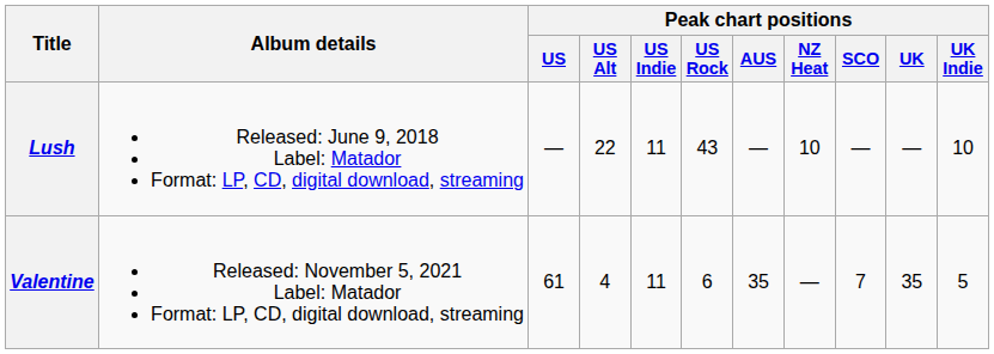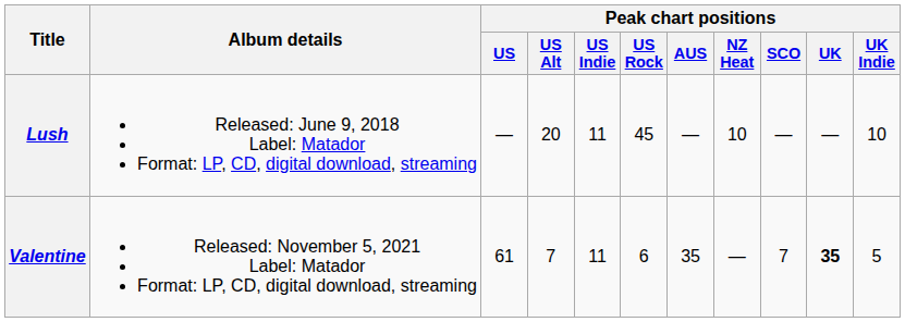Lush | Peak chart positions / US Alt: 22 -> 20
Lush | Peak chart positions / US Rock: 43 -> 45
Valentine | Peak chart positions / US Alt: 4 -> 7
Valentine | Peak chart positions / UK: normal -> bold
